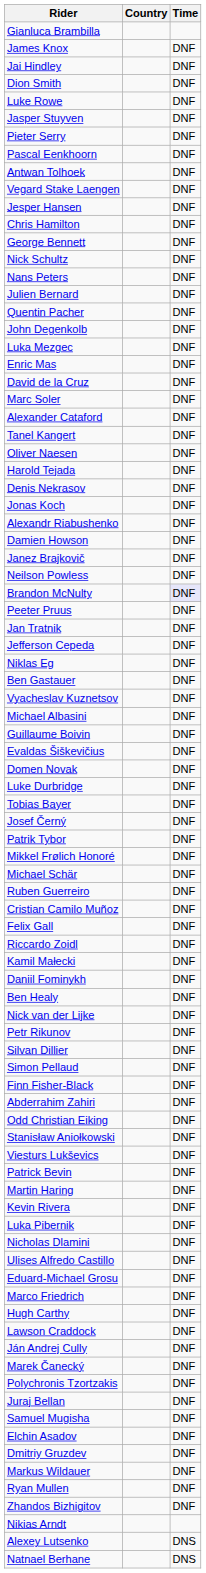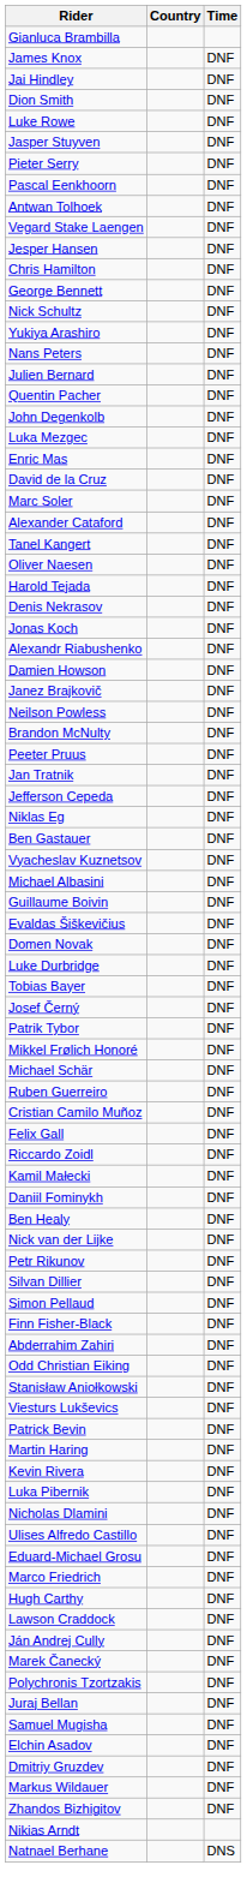+ row: Yukiya Arashiro | DNF
Brandon McNulty | Time: lavender background -> no background
- row: Ryan Mullen | DNF
- row: Alexey Lutsenko | DNS
